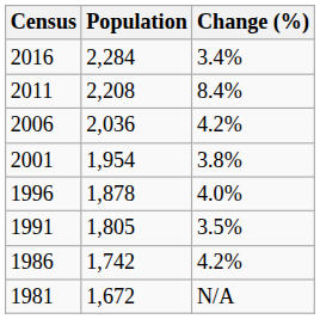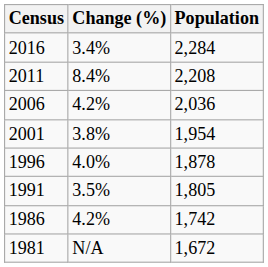columns swapped: Population <-> Change (%)
